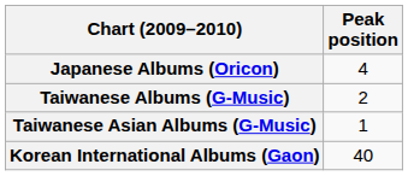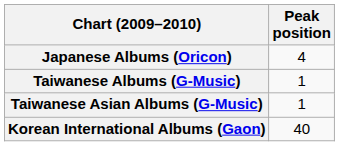Taiwanese Albums (G-Music) | Peak position: 2 -> 1
